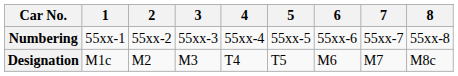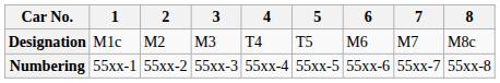rows swapped: Designation <-> Numbering
